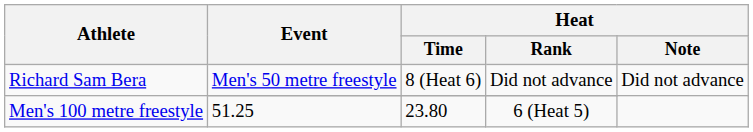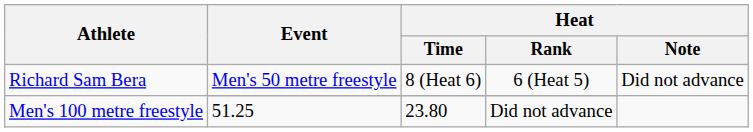Richard Sam Bera / Men's 50 metre freestyle | Heat / Rank: Did not advance -> 6 (Heat 5)
Men's 100 metre freestyle | Heat / Rank: 6 (Heat 5) -> Did not advance
